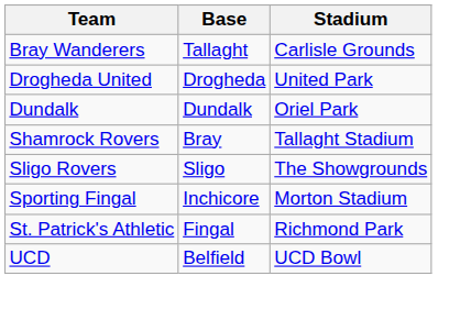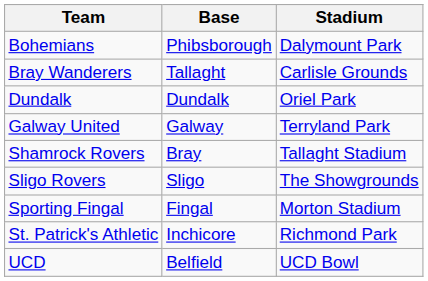+ row: Bohemians | Phibsborough | Dalymount Park
- row: Drogheda United | Drogheda | United Park
+ row: Galway United | Galway | Terryland Park
Sporting Fingal | Base: Inchicore -> Fingal
St. Patrick's Athletic | Base: Fingal -> Inchicore
